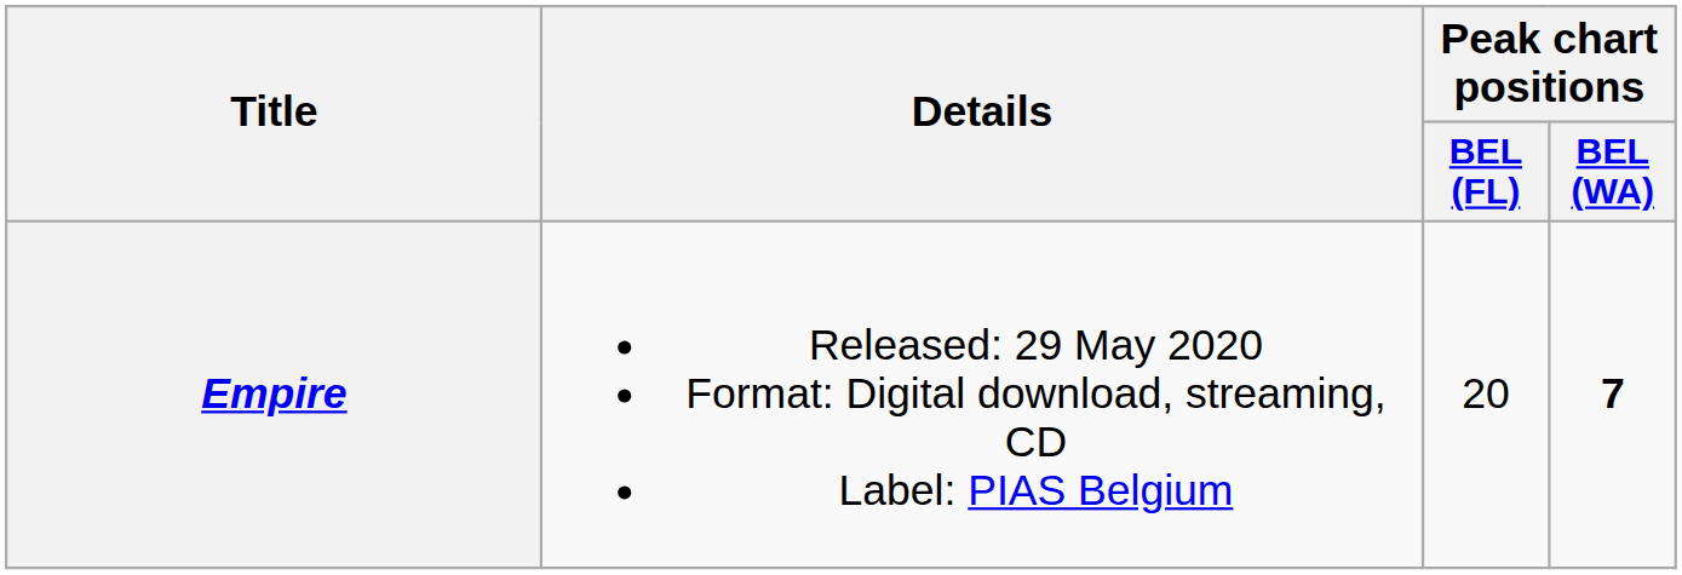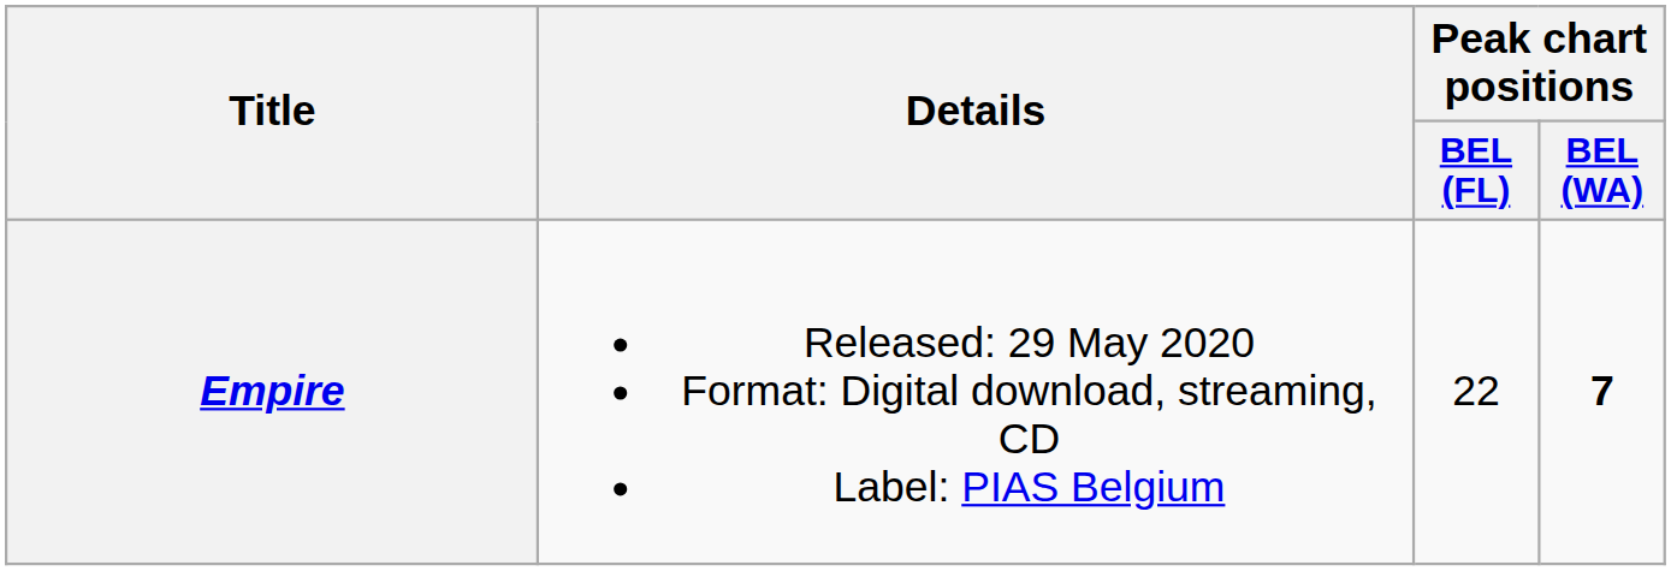Empire | Peak chart positions / BEL (FL): 20 -> 22
